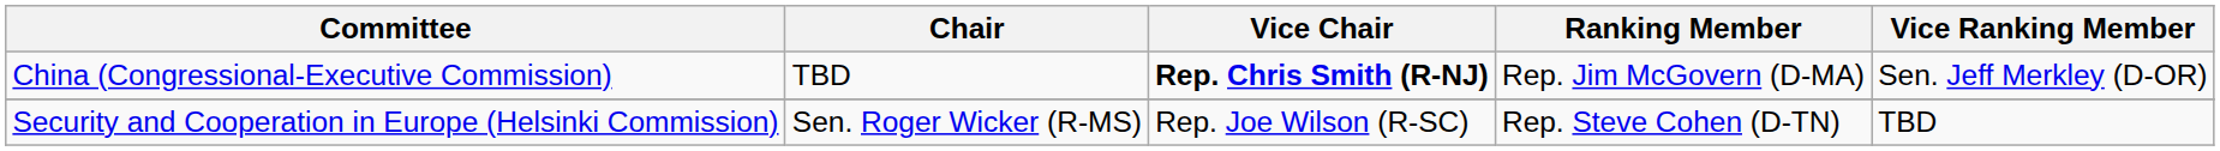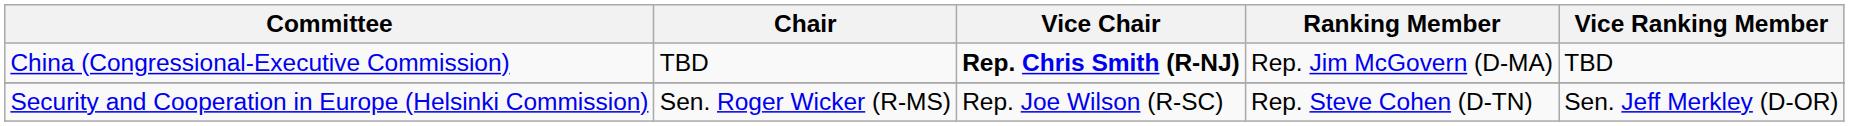China (Congressional-Executive Commission) | Vice Ranking Member: Sen. Jeff Merkley (D-OR) -> TBD
Security and Cooperation in Europe (Helsinki Commission) | Vice Ranking Member: TBD -> Sen. Jeff Merkley (D-OR)
